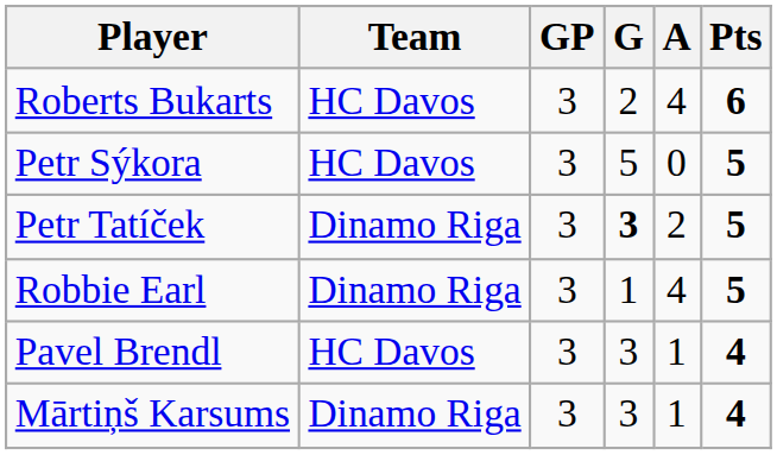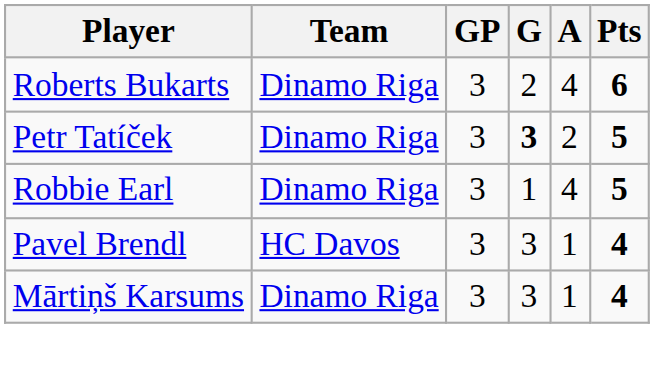Roberts Bukarts | Team: HC Davos -> Dinamo Riga
- row: Petr Sýkora | HC Davos | 3 | 5 | 0 | 5
